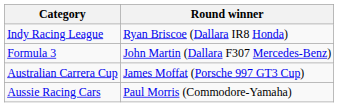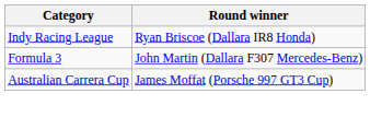- row: Aussie Racing Cars | Paul Morris (Commodore-Yamaha)
